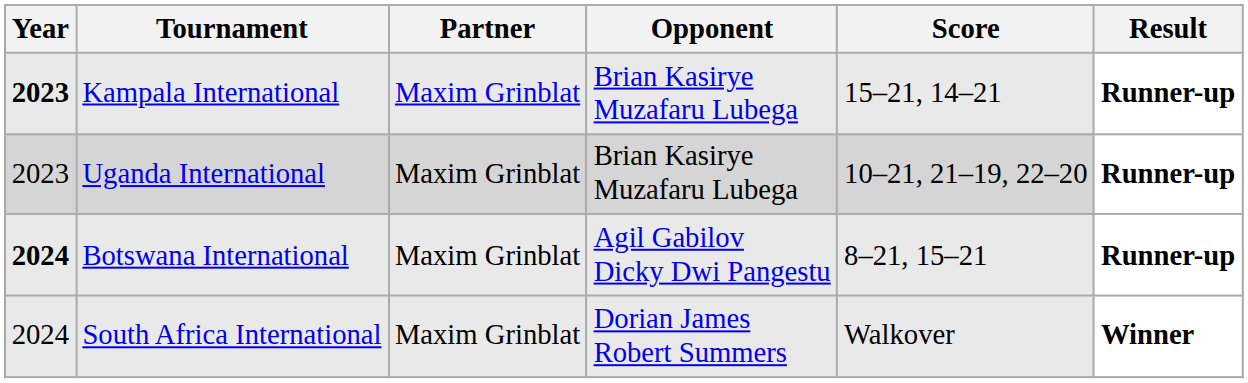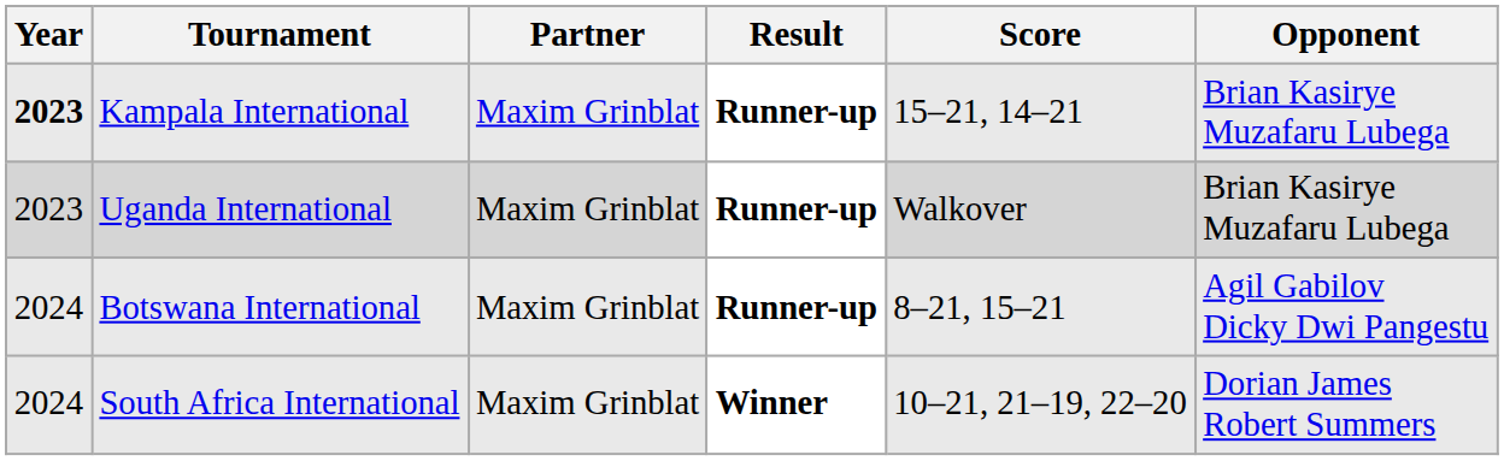columns swapped: Opponent <-> Result
Uganda International | Score: 10–21, 21–19, 22–20 -> Walkover
Botswana International | Year: bold -> normal
South Africa International | Score: Walkover -> 10–21, 21–19, 22–20
